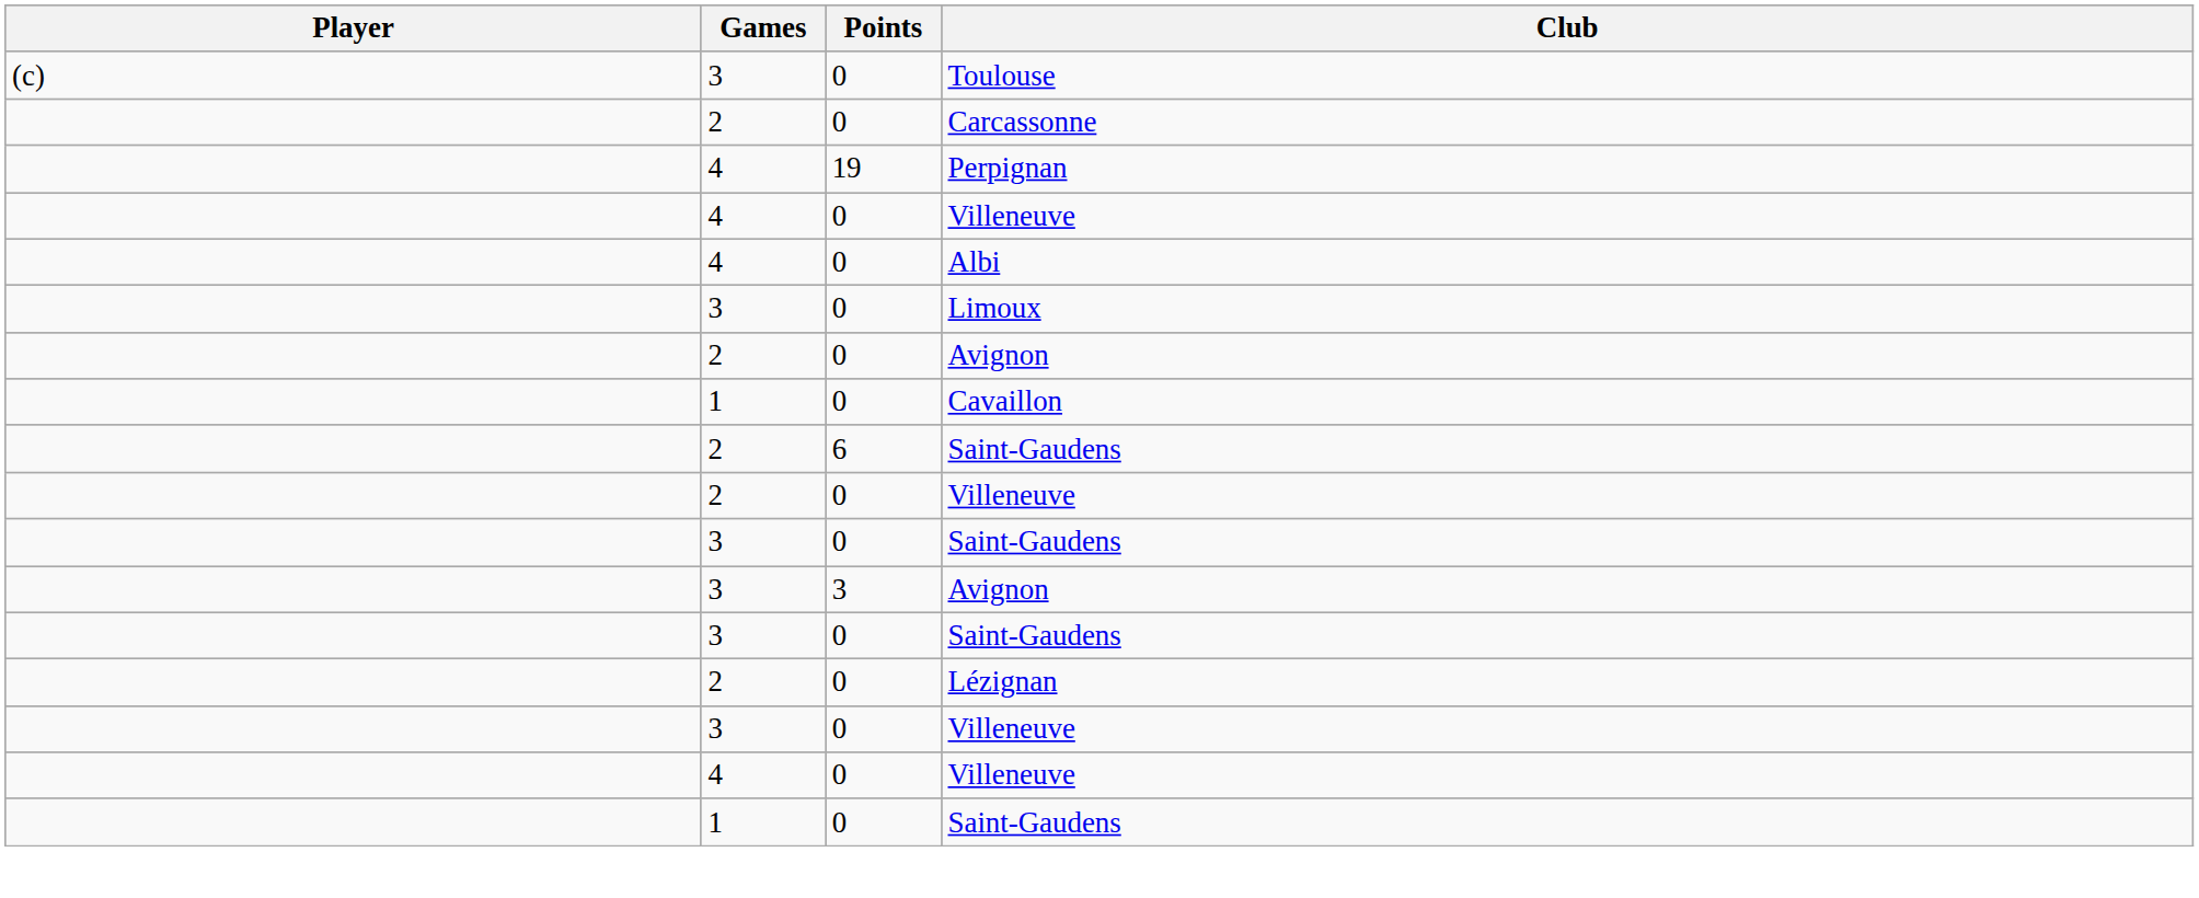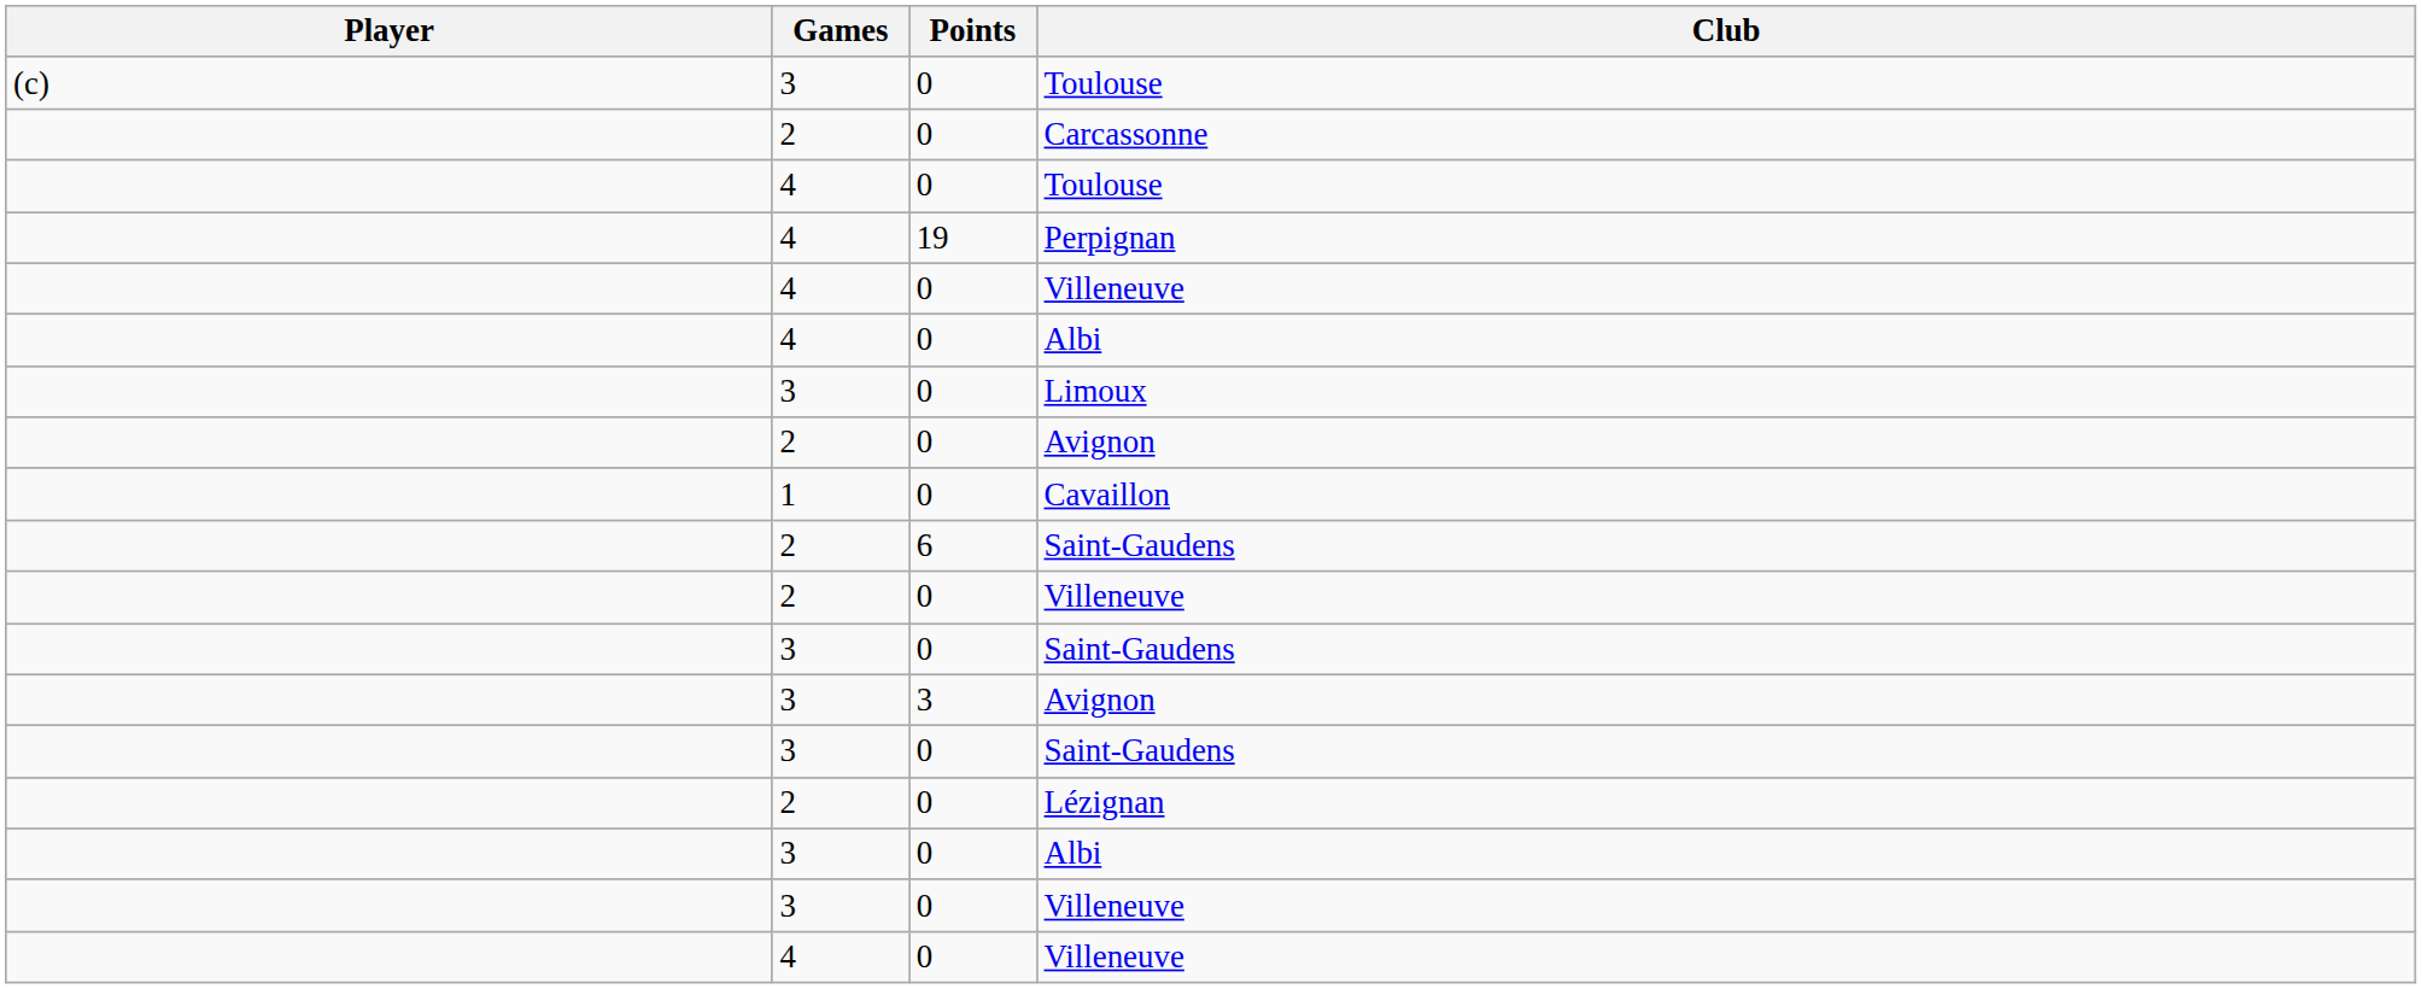+ row: 4 | 0 | Toulouse
+ row: 3 | 0 | Albi
- row: 1 | 0 | Saint-Gaudens
